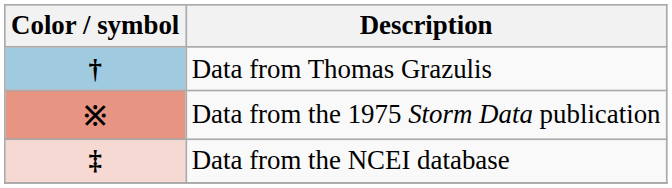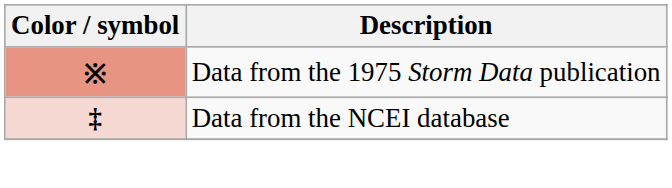- row: † | Data from Thomas Grazulis
